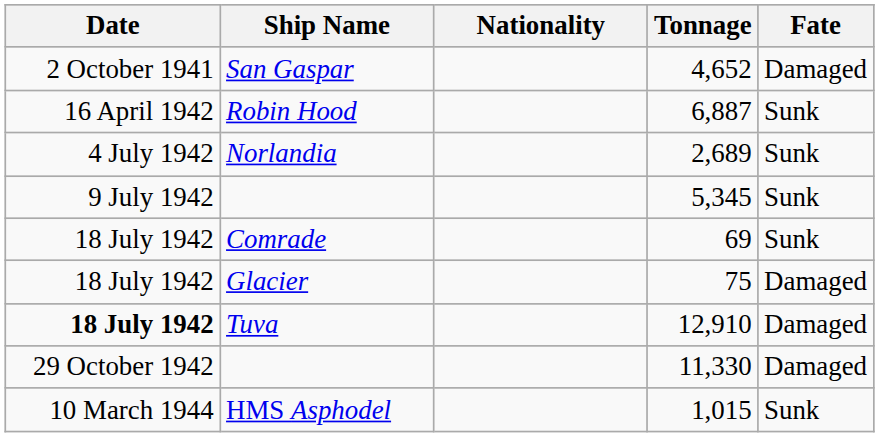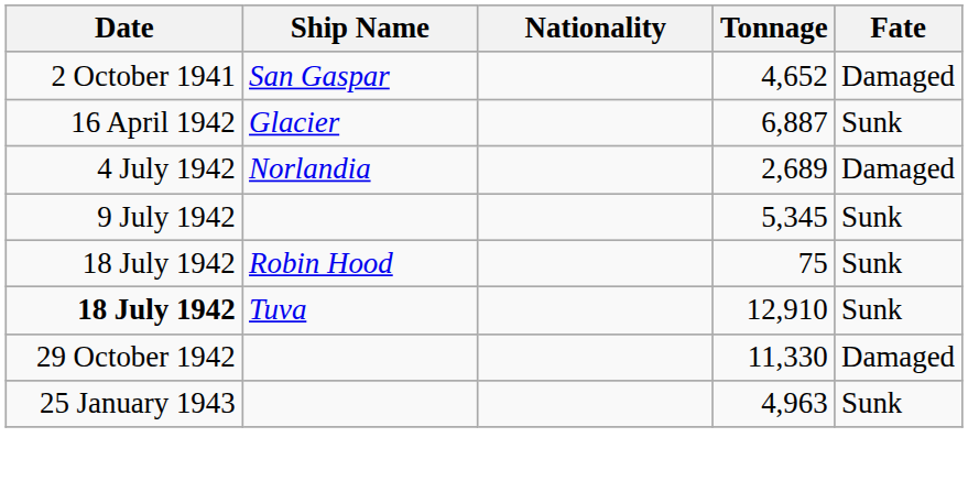6,887 | Ship Name: Robin Hood -> Glacier
2,689 | Fate: Sunk -> Damaged
- row: 18 July 1942 | Comrade | 69 | Sunk
75 | Ship Name: Glacier -> Robin Hood
75 | Fate: Damaged -> Sunk
12,910 | Fate: Damaged -> Sunk
+ row: 25 January 1943 | 4,963 | Sunk
- row: 10 March 1944 | HMS Asphodel | 1,015 | Sunk
